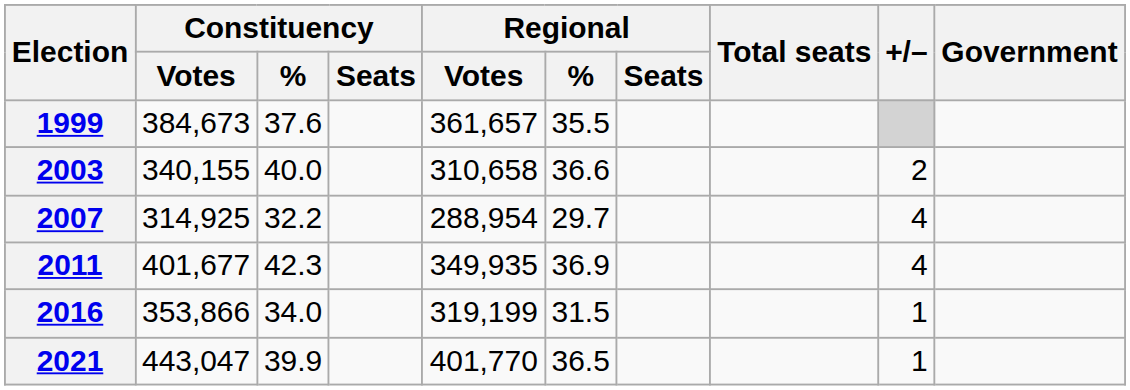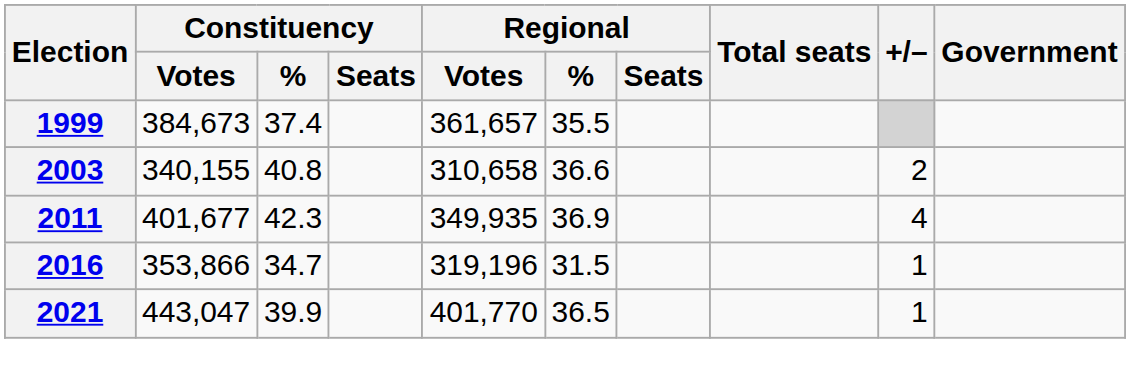1999 | Constituency / %: 37.6 -> 37.4
2003 | Constituency / %: 40.0 -> 40.8
- row: 2007 | 314,925 | 32.2 | 288,954 | 29.7 | 4
2016 | Constituency / %: 34.0 -> 34.7
2016 | Regional / Votes: 319,199 -> 319,196
